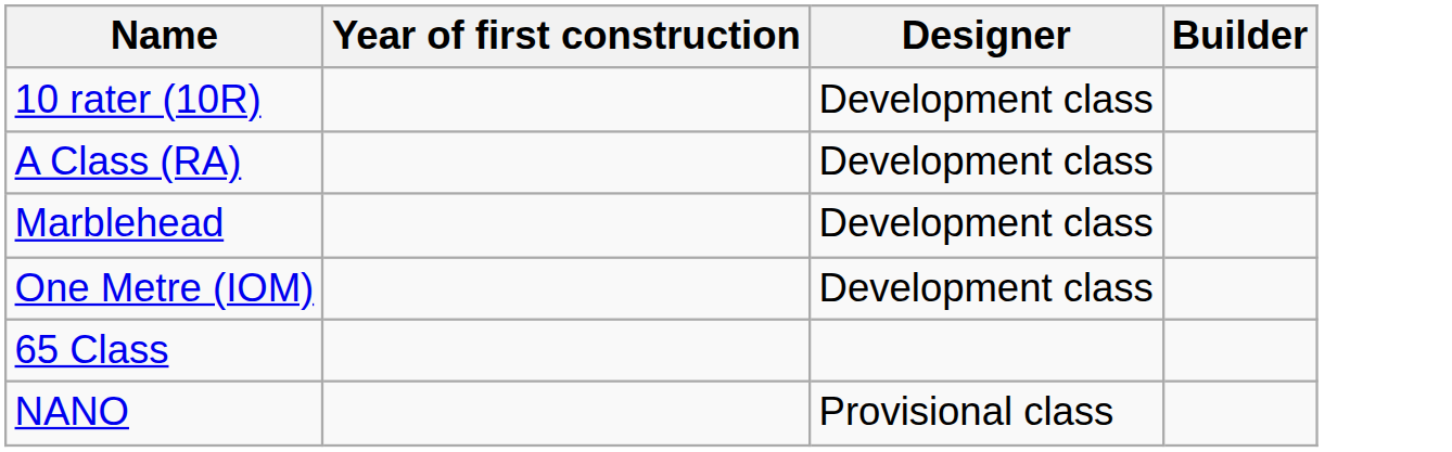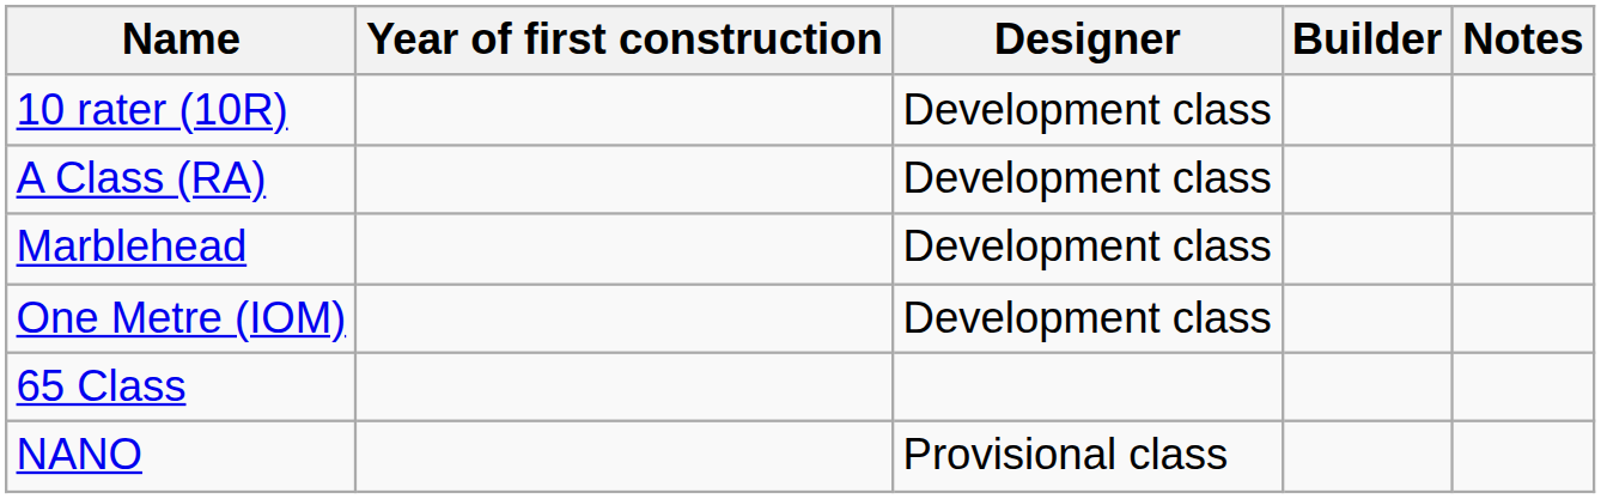+ column: Notes
